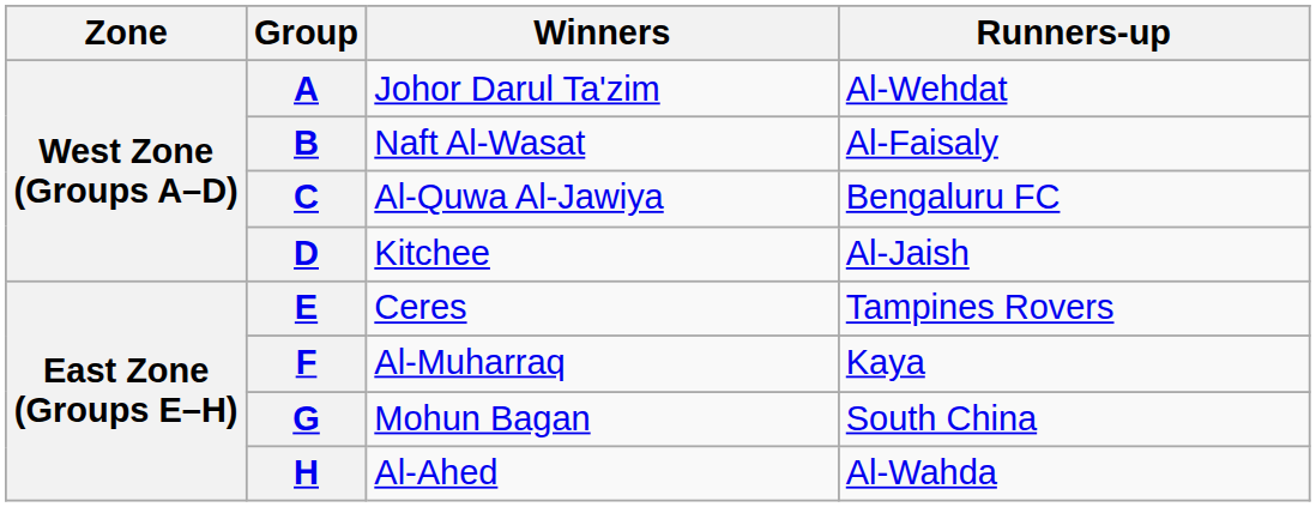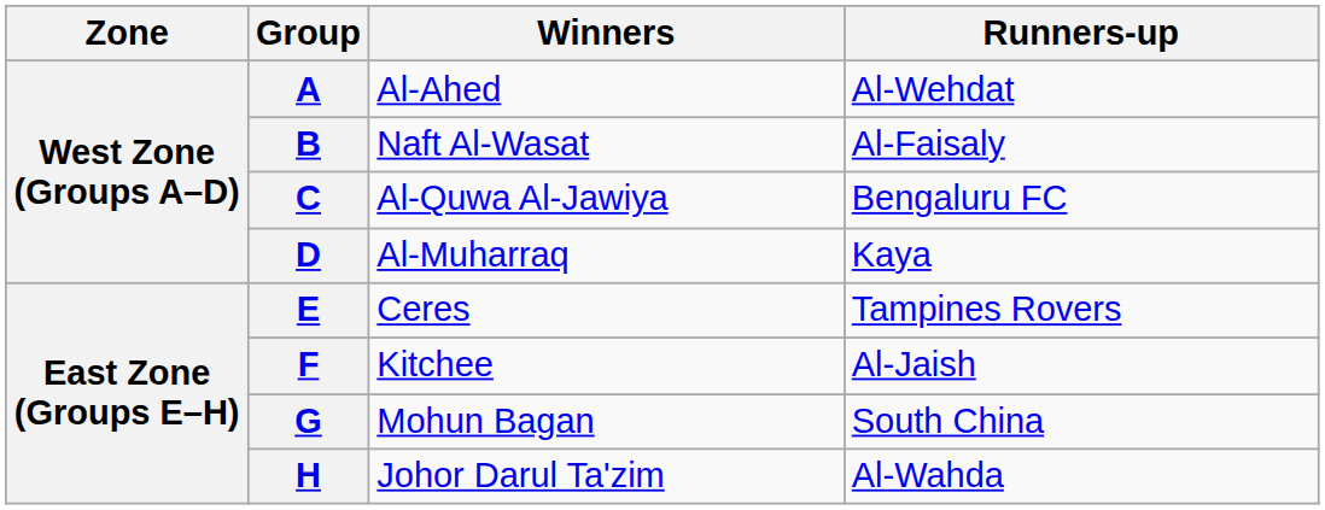A | Winners: Johor Darul Ta'zim -> Al-Ahed
D | Winners: Kitchee -> Al-Muharraq
D | Runners-up: Al-Jaish -> Kaya
F | Winners: Al-Muharraq -> Kitchee
F | Runners-up: Kaya -> Al-Jaish
H | Winners: Al-Ahed -> Johor Darul Ta'zim
